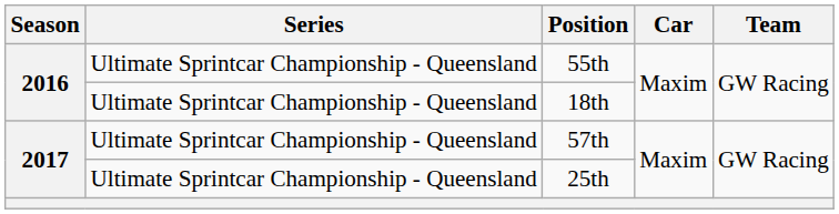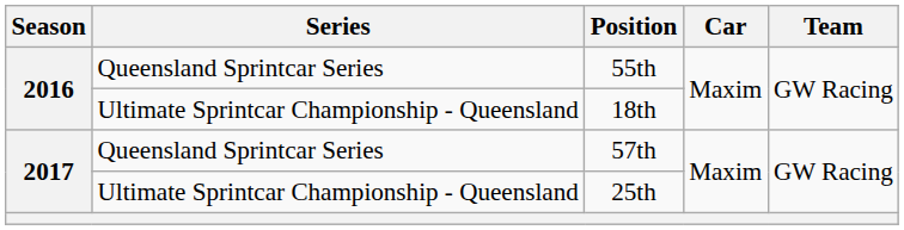55th | Series: Ultimate Sprintcar Championship - Queensland -> Queensland Sprintcar Series
57th | Series: Ultimate Sprintcar Championship - Queensland -> Queensland Sprintcar Series
